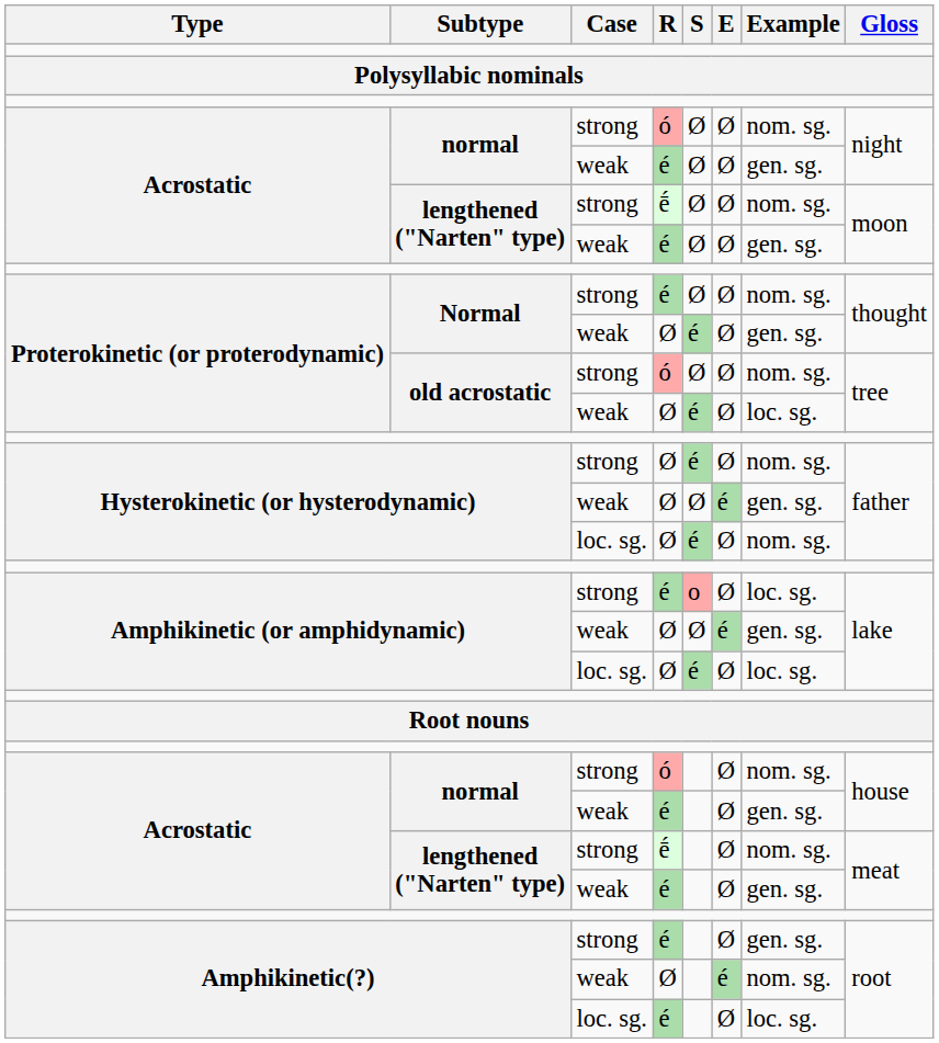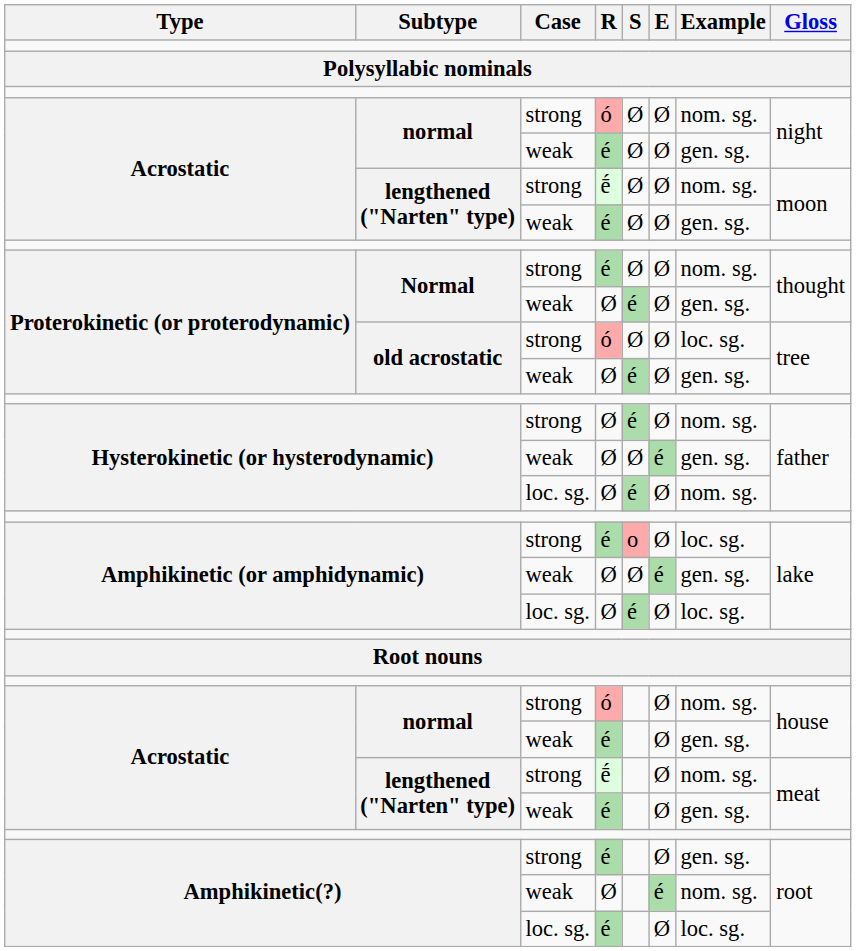old acrostatic / strong | Example: nom. sg. -> loc. sg.
old acrostatic / weak | Example: loc. sg. -> gen. sg.
